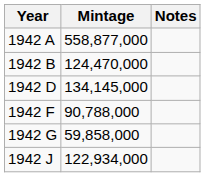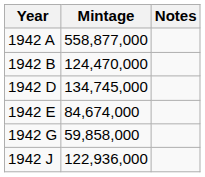1942 D | Mintage: 134,145,000 -> 134,745,000
+ row: 1942 E | 84,674,000
- row: 1942 F | 90,788,000
1942 J | Mintage: 122,934,000 -> 122,936,000
